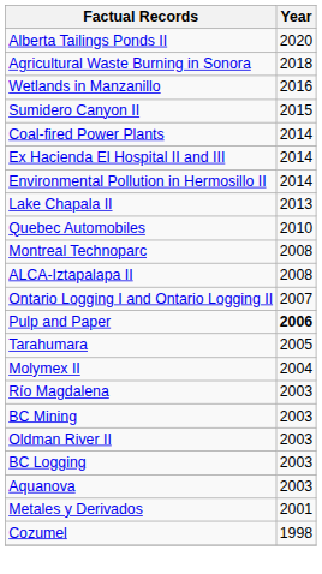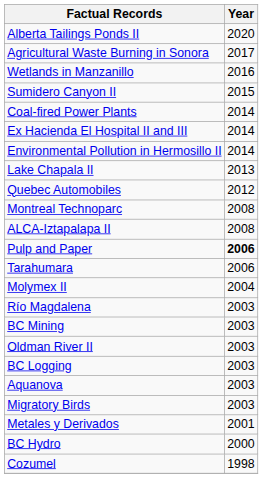Agricultural Waste Burning in Sonora | Year: 2018 -> 2017
Quebec Automobiles | Year: 2010 -> 2012
- row: Ontario Logging I and Ontario Logging II | 2007
Tarahumara | Year: 2005 -> 2006
+ row: Migratory Birds | 2003
+ row: BC Hydro | 2000
